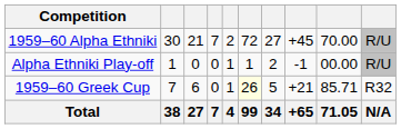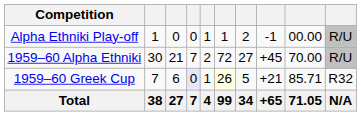rows swapped: 1959–60 Alpha Ethniki <-> Alpha Ethniki Play-off
1959–60 Greek Cup | column 4: no background -> lavender background
